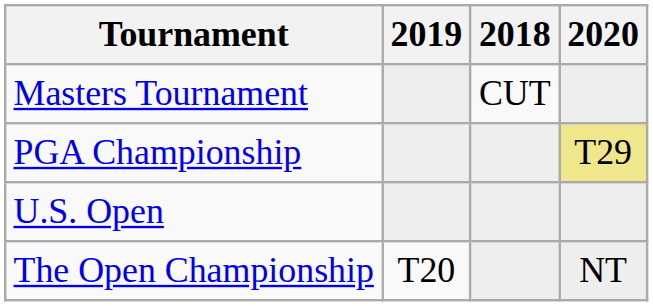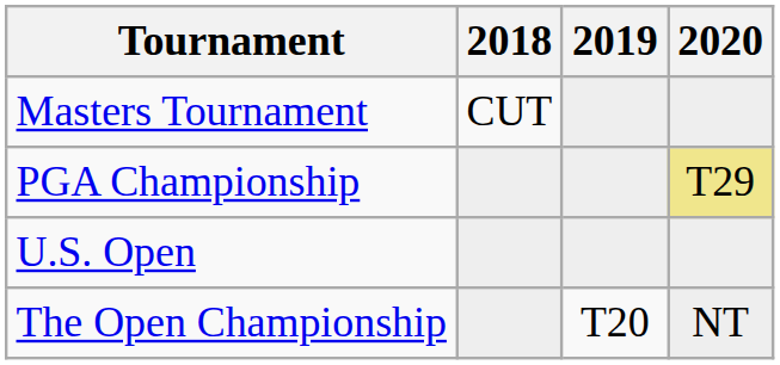columns swapped: 2018 <-> 2019
